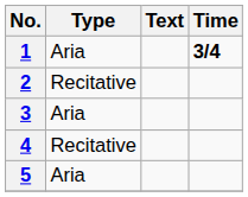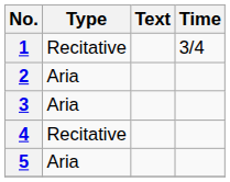1 | Type: Aria -> Recitative
1 | Time: bold -> normal
2 | Type: Recitative -> Aria
